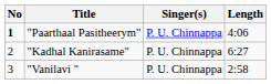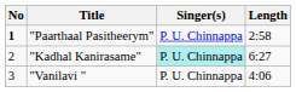"Paarthaal Pasitheerym" | Length: 4:06 -> 2:58
"Kadhal Kanirasame" | Singer(s): no background -> paleturquoise background
"Vanilavi " | Length: 2:58 -> 4:06
